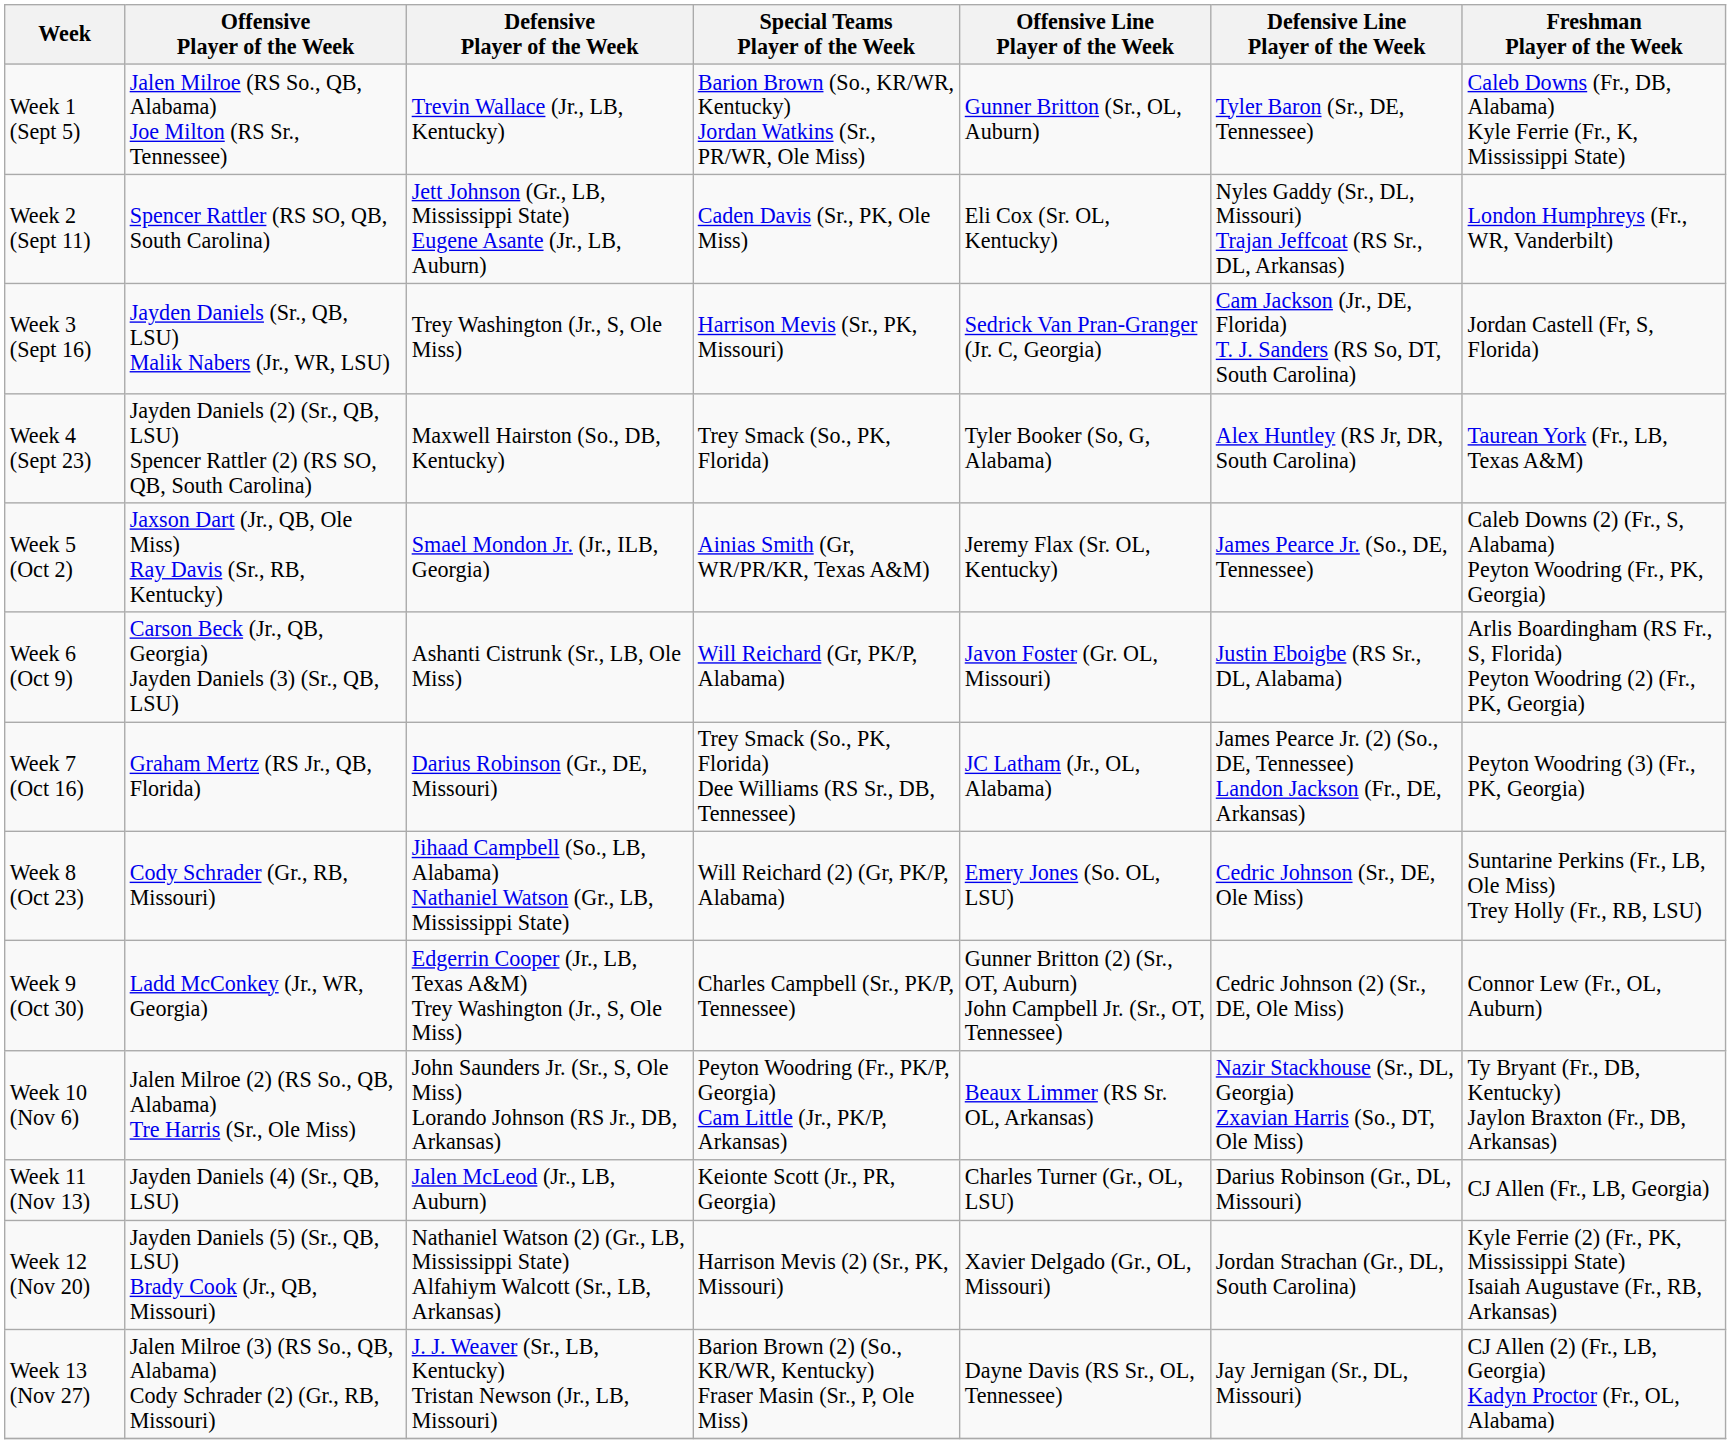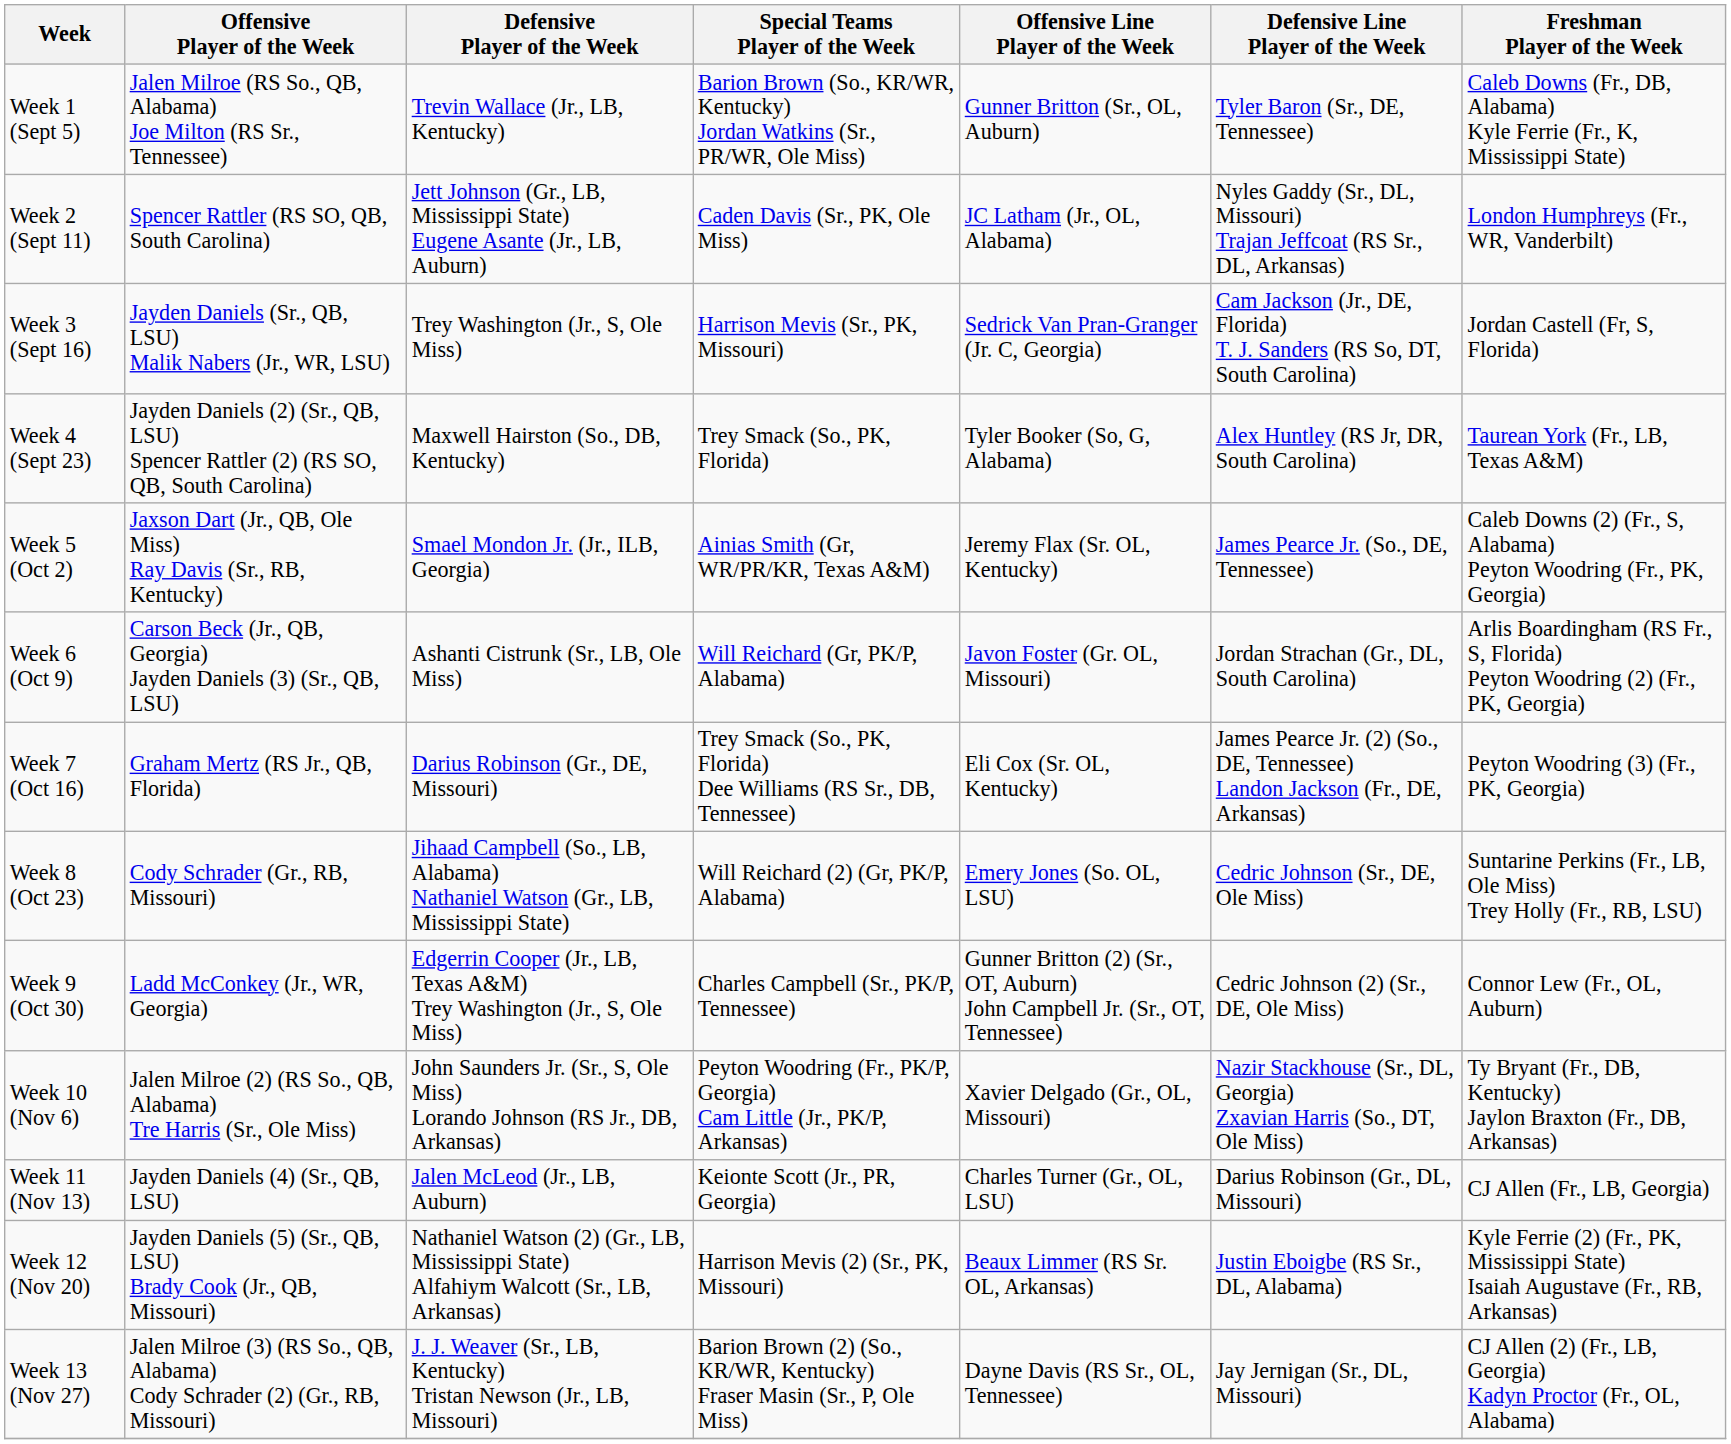Week 2 (Sept 11) | Offensive Line Player of the Week: Eli Cox (Sr. OL, Kentucky) -> JC Latham (Jr., OL, Alabama)
Week 6 (Oct 9) | Defensive Line Player of the Week: Justin Eboigbe (RS Sr., DL, Alabama) -> Jordan Strachan (Gr., DL, South Carolina)
Week 7 (Oct 16) | Offensive Line Player of the Week: JC Latham (Jr., OL, Alabama) -> Eli Cox (Sr. OL, Kentucky)
Week 10 (Nov 6) | Offensive Line Player of the Week: Beaux Limmer (RS Sr. OL, Arkansas) -> Xavier Delgado (Gr., OL, Missouri)
Week 12 (Nov 20) | Offensive Line Player of the Week: Xavier Delgado (Gr., OL, Missouri) -> Beaux Limmer (RS Sr. OL, Arkansas)
Week 12 (Nov 20) | Defensive Line Player of the Week: Jordan Strachan (Gr., DL, South Carolina) -> Justin Eboigbe (RS Sr., DL, Alabama)
